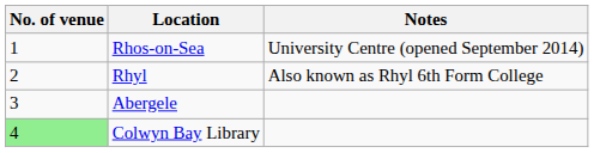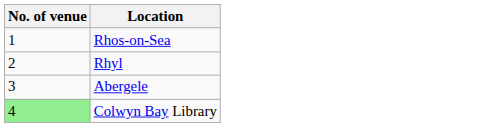- column: Notes | University Centre (opened September 2014) | Also known as Rhyl 6th Form College
